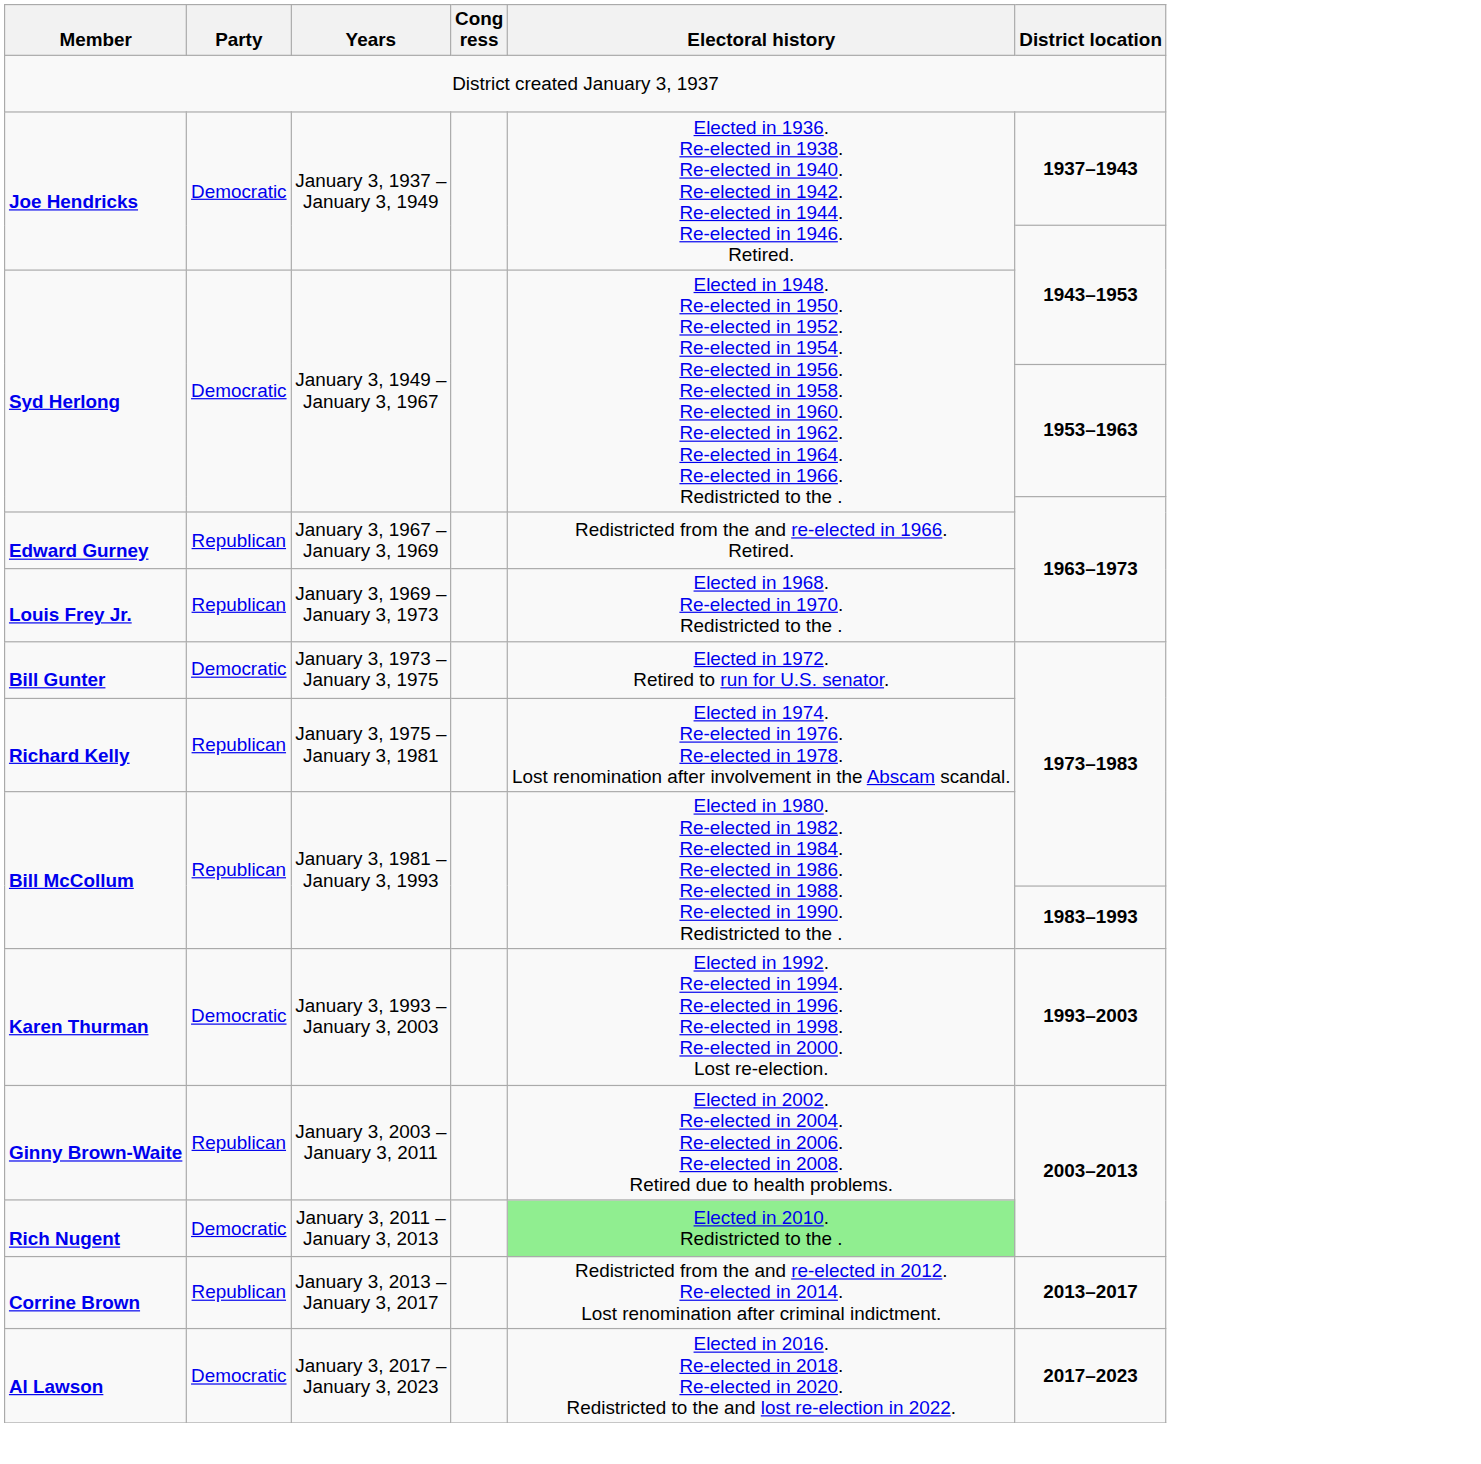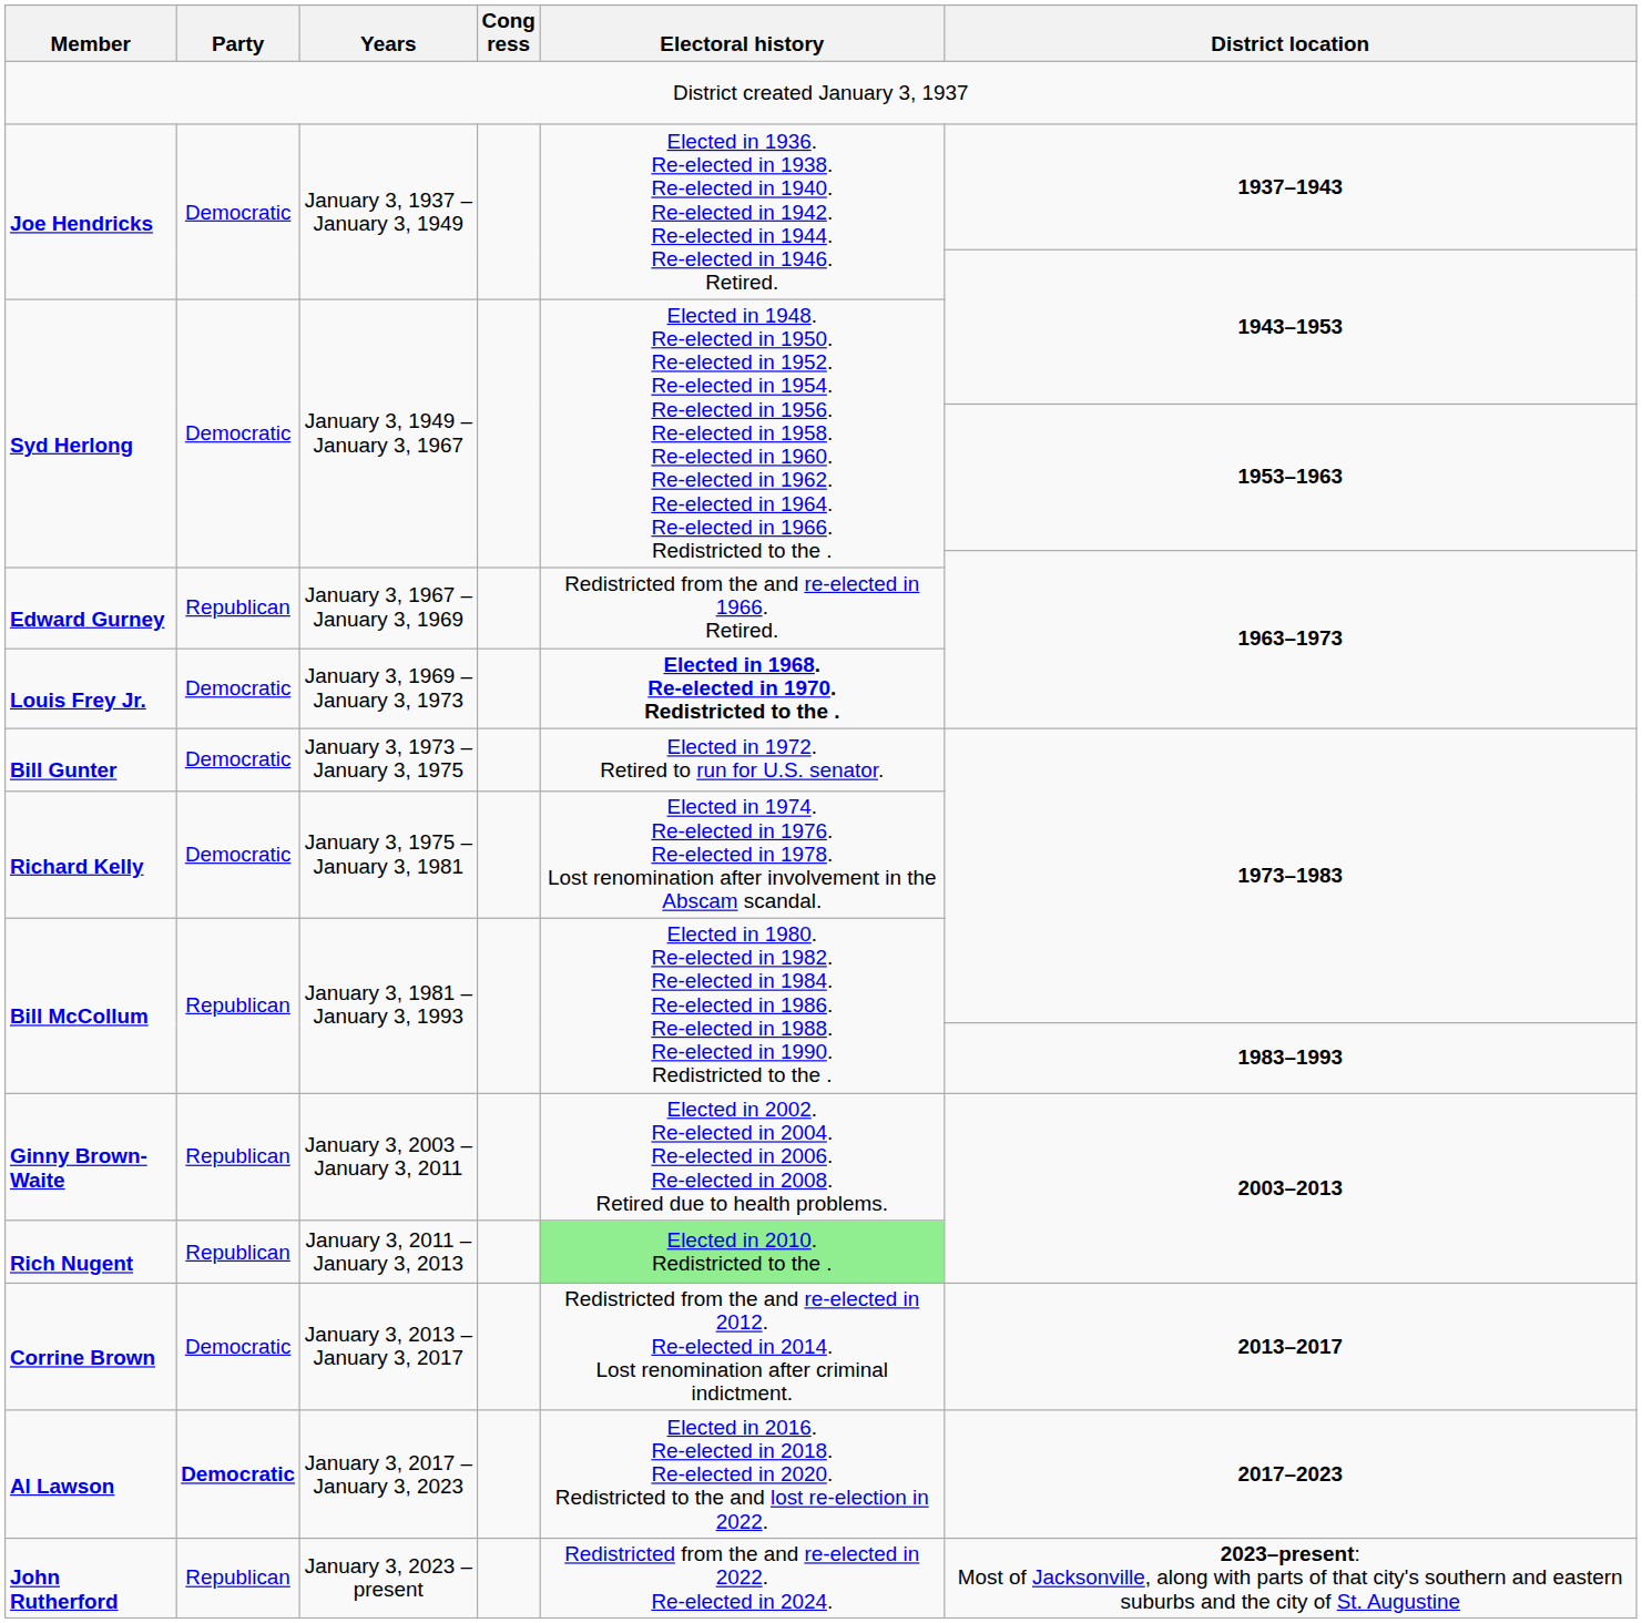Louis Frey Jr. | Party: Republican -> Democratic
Louis Frey Jr. | Electoral history: normal -> bold
Richard Kelly | Party: Republican -> Democratic
- row: Karen Thurman | Democratic | January 3, 1993 – January 3, 2003 | Elected in 1992. Re-elected in 1994. Re-elected in 1996. Re-elected in 1998. Re-elected in 2000. Lost re-election. | 1993–2003
Rich Nugent | Party: Democratic -> Republican
Corrine Brown | Party: Republican -> Democratic
Al Lawson | Party: normal -> bold
+ row: John Rutherford | Republican | January 3, 2023 – present | Redistricted from the and re-elected in 2022. Re-elected in 2024. | 2023–present: Most of Jacksonville, along with parts of that city's southern and eastern suburbs and the city of St. Augustine
